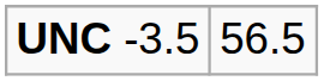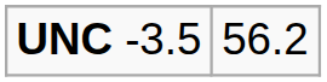UNC -3.5 | column 2: 56.5 -> 56.2
